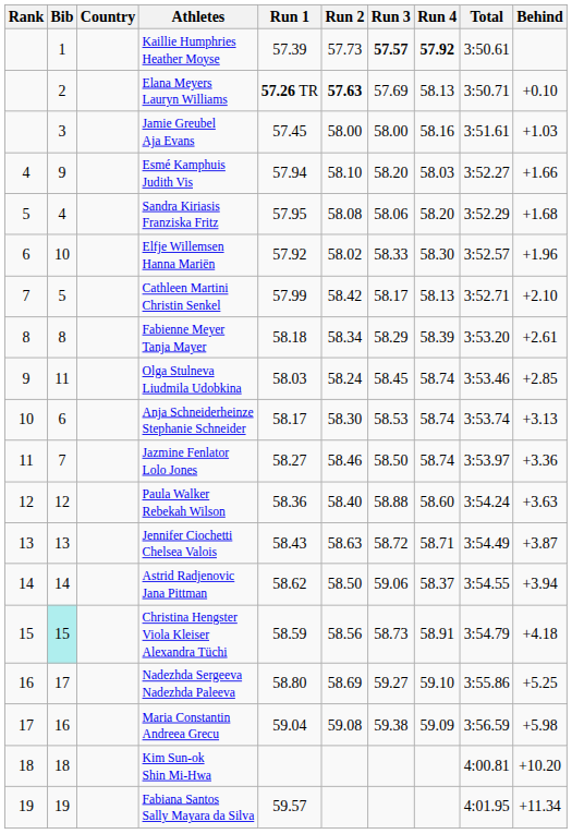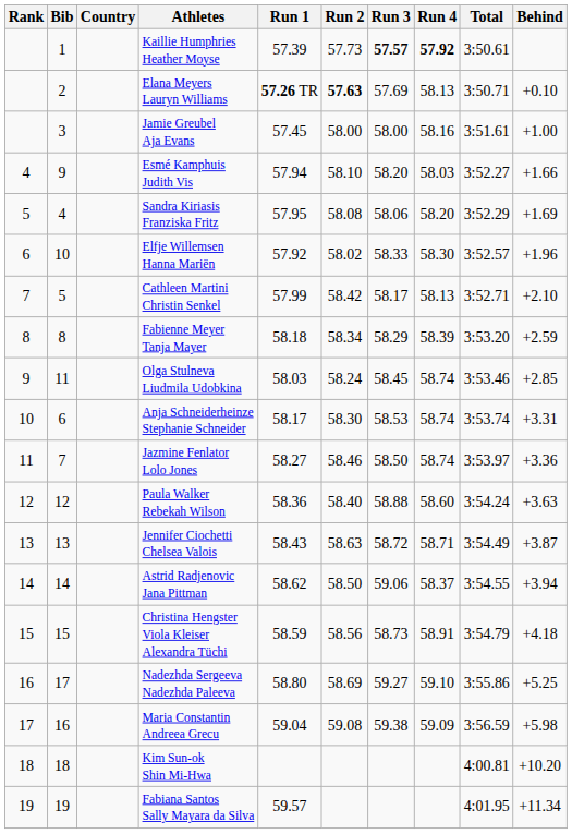Jamie Greubel Aja Evans | Behind: +1.03 -> +1.00
Sandra Kiriasis Franziska Fritz | Behind: +1.68 -> +1.69
Fabienne Meyer Tanja Mayer | Behind: +2.61 -> +2.59
Anja Schneiderheinze Stephanie Schneider | Behind: +3.13 -> +3.31
Christina Hengster Viola Kleiser Alexandra Tüchi | Bib: paleturquoise background -> no background
